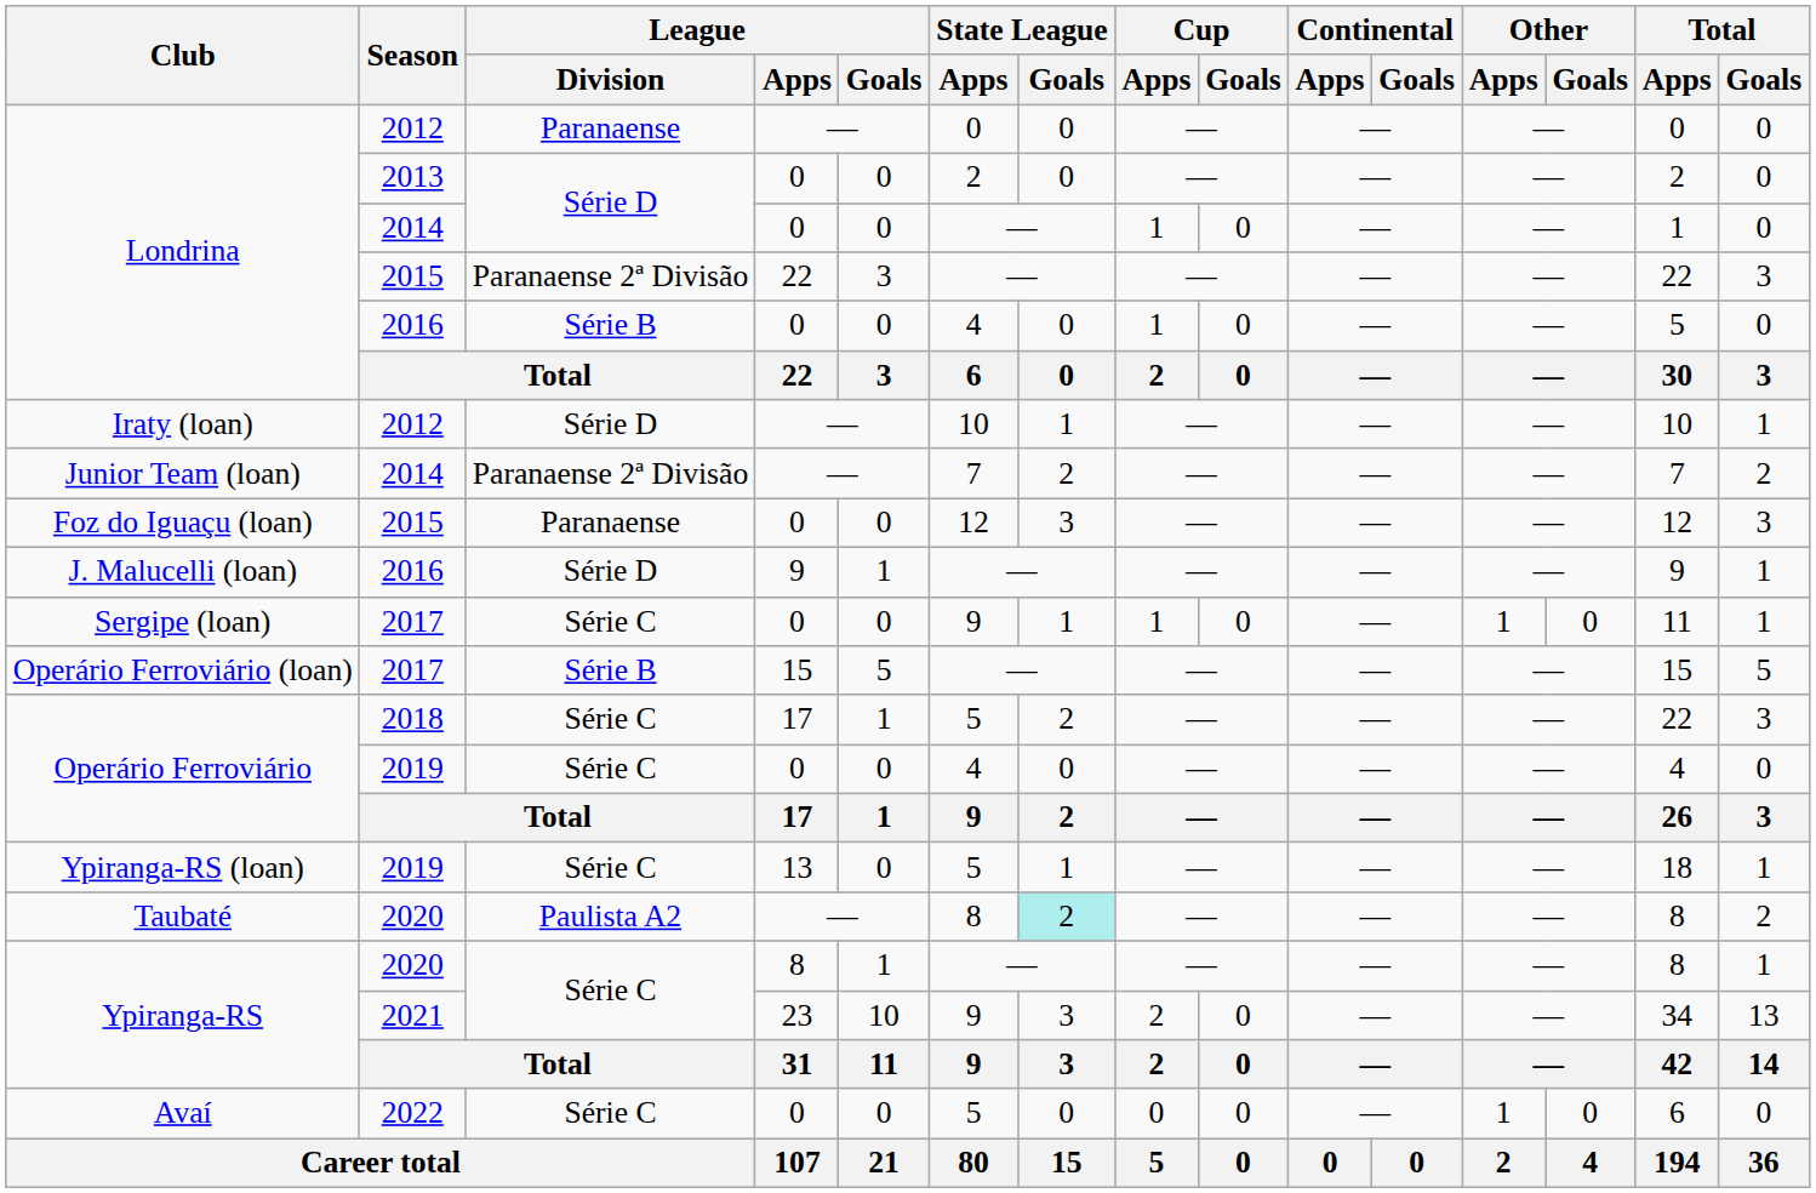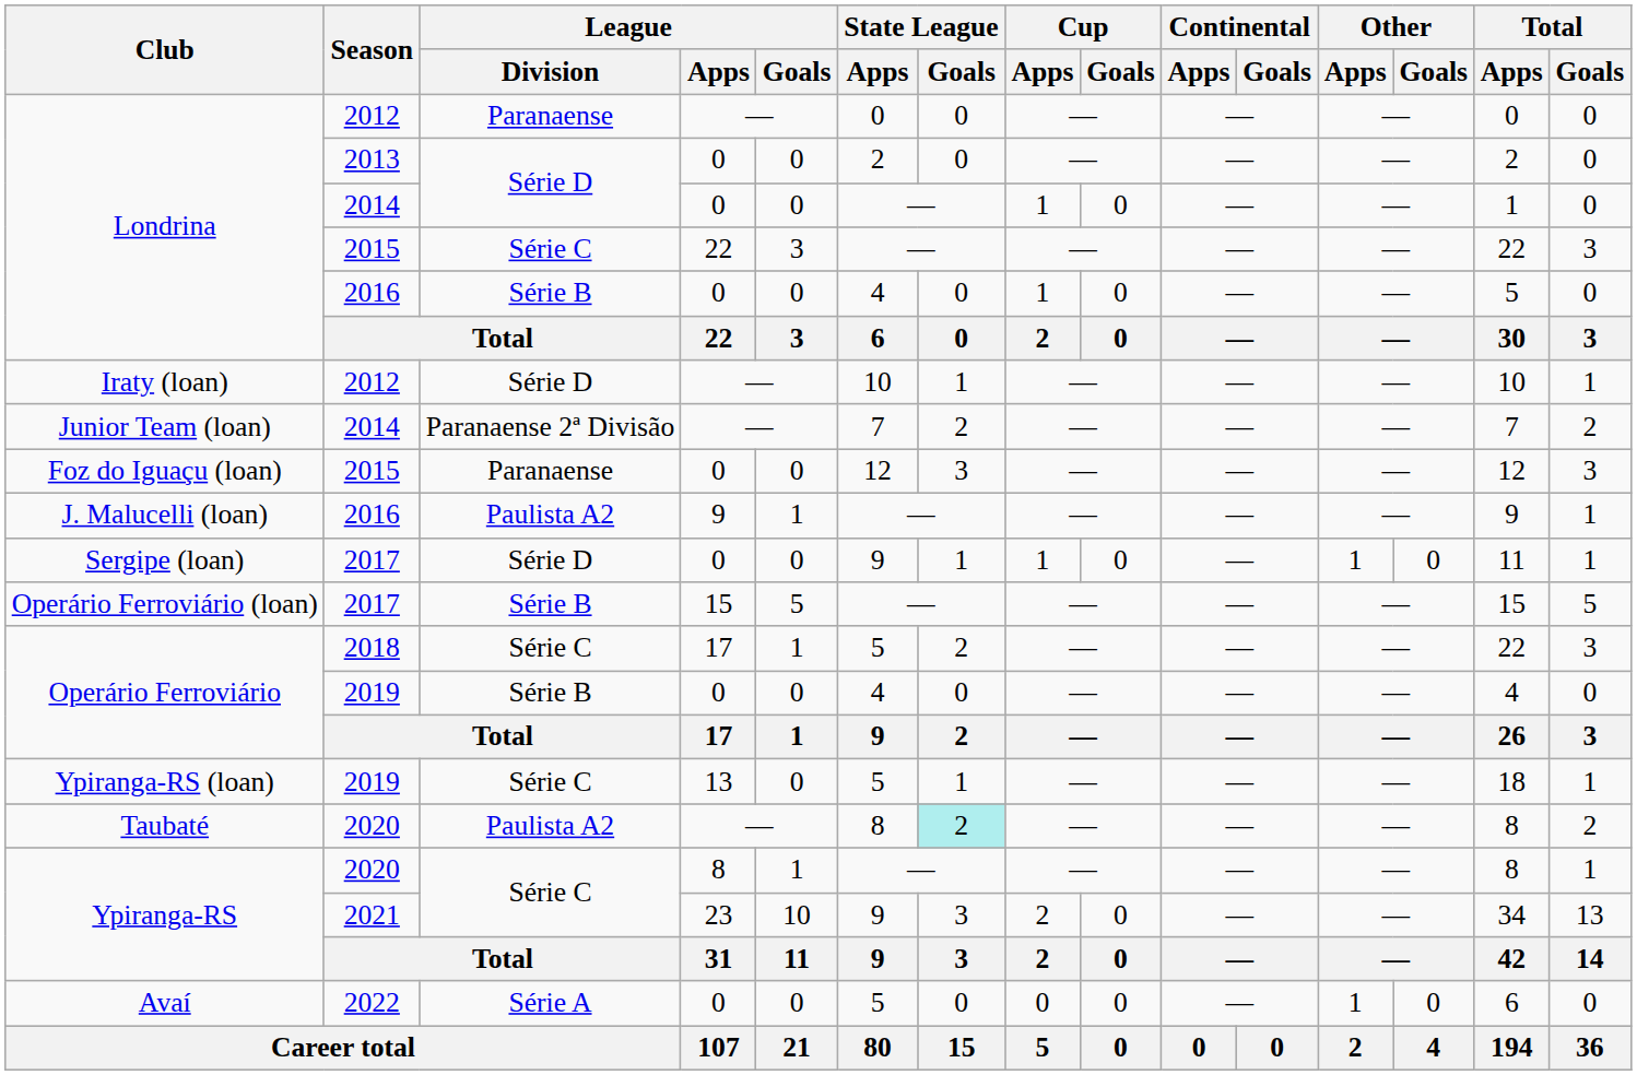Londrina / 2015 | League / Division: Paranaense 2ª Divisão -> Série C
J. Malucelli (loan) | League / Division: Série D -> Paulista A2
Sergipe (loan) | League / Division: Série C -> Série D
Operário Ferroviário / 2019 | League / Division: Série C -> Série B
Avaí | League / Division: Série C -> Série A
